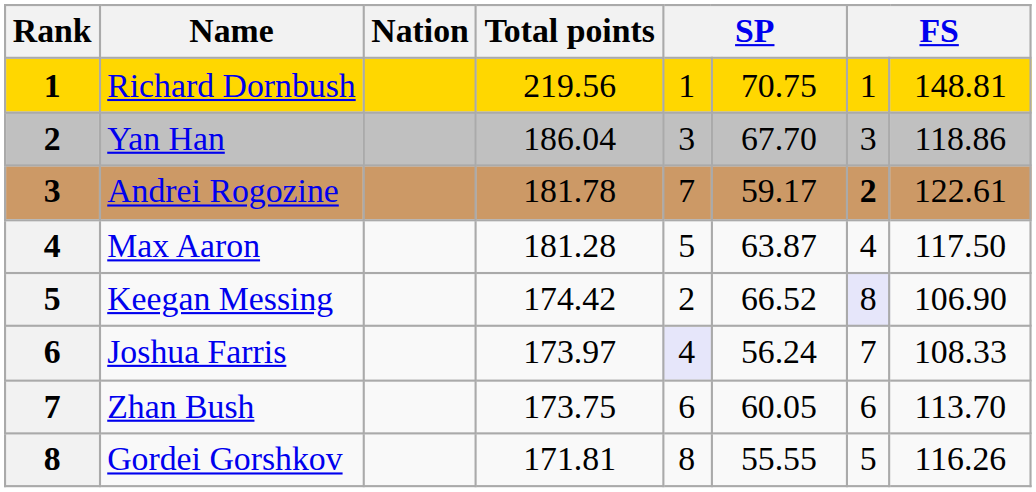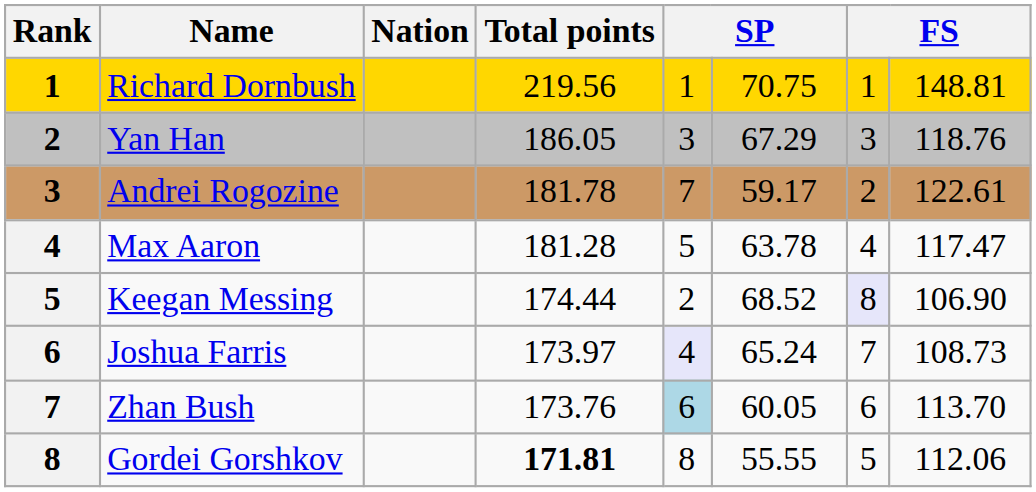Yan Han | Total points: 186.04 -> 186.05
Yan Han | column 6: 67.70 -> 67.29
Yan Han | column 8: 118.86 -> 118.76
Andrei Rogozine | column 7: bold -> normal
Max Aaron | column 6: 63.87 -> 63.78
Max Aaron | column 8: 117.50 -> 117.47
Keegan Messing | Total points: 174.42 -> 174.44
Keegan Messing | column 6: 66.52 -> 68.52
Joshua Farris | column 6: 56.24 -> 65.24
Joshua Farris | column 8: 108.33 -> 108.73
Zhan Bush | Total points: 173.75 -> 173.76
Zhan Bush | column 5: no background -> lightblue background
Gordei Gorshkov | Total points: normal -> bold
Gordei Gorshkov | column 8: 116.26 -> 112.06
